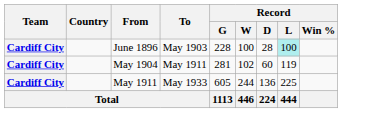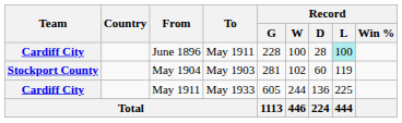June 1896 | To: May 1903 -> May 1911
May 1904 | Team: Cardiff City -> Stockport County
May 1904 | To: May 1911 -> May 1903
